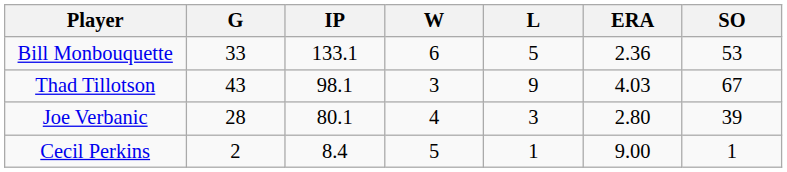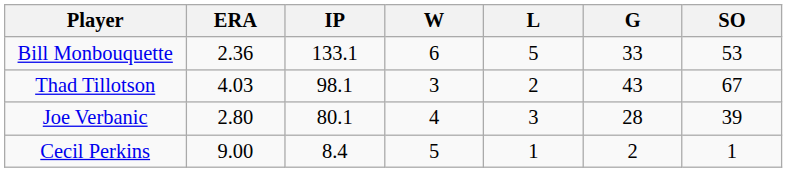columns swapped: G <-> ERA
Thad Tillotson | L: 9 -> 2
